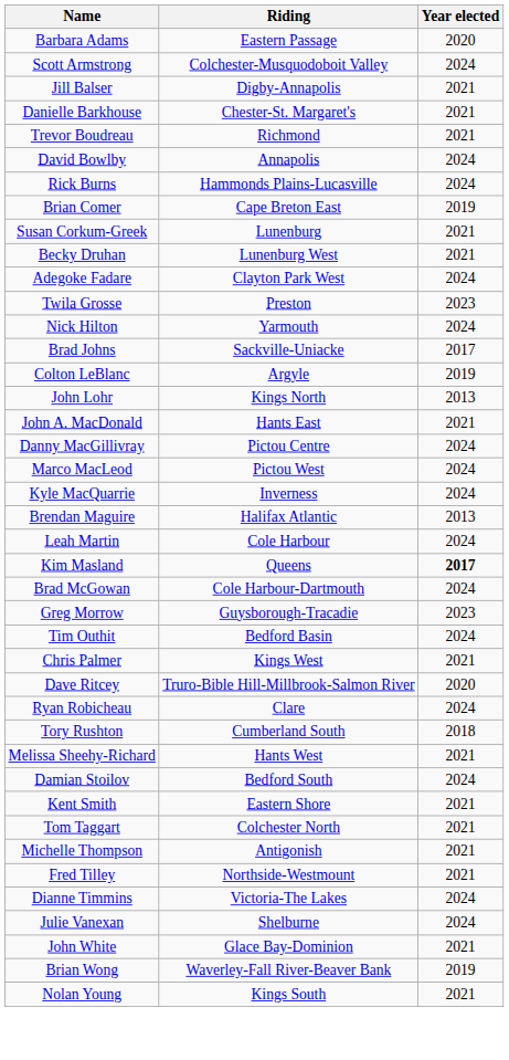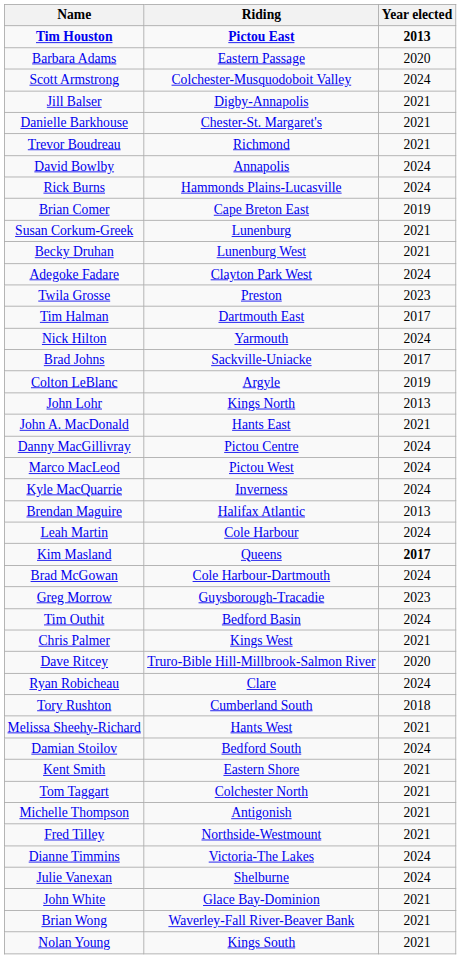+ row: Tim Houston | Pictou East | 2013
+ row: Tim Halman | Dartmouth East | 2017
Brian Wong | Year elected: 2019 -> 2021
